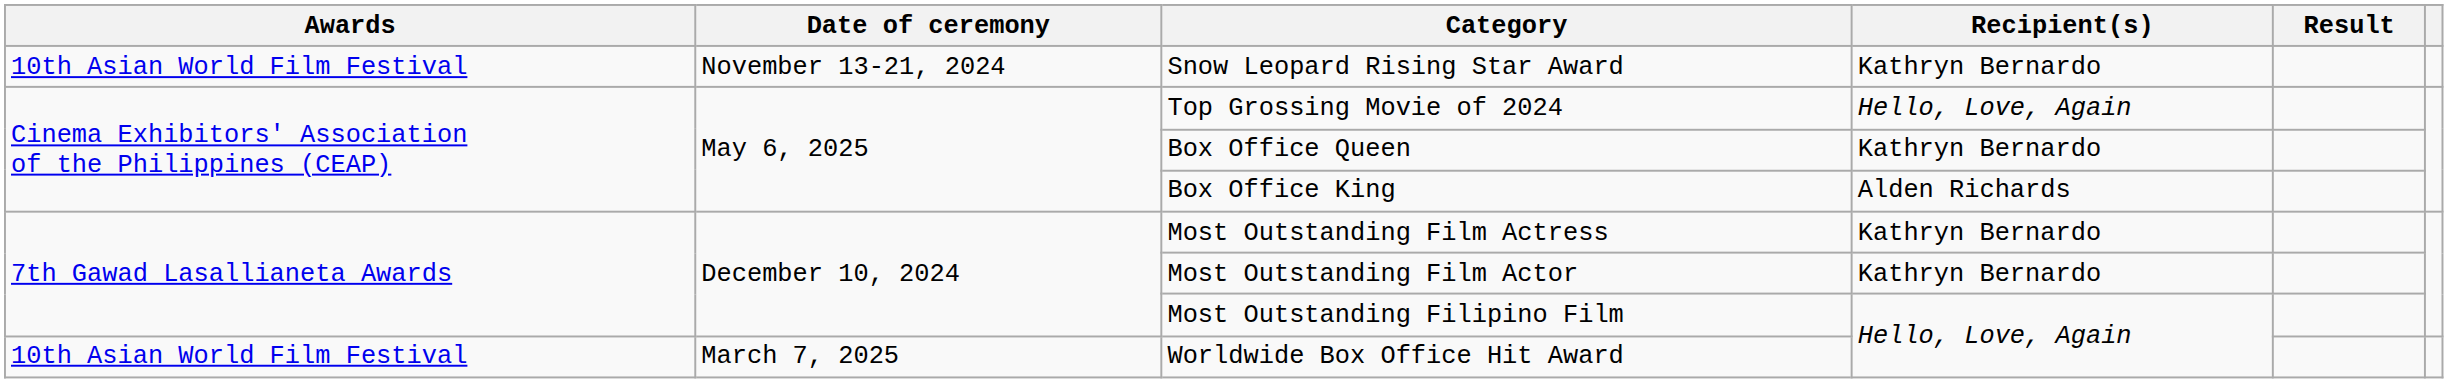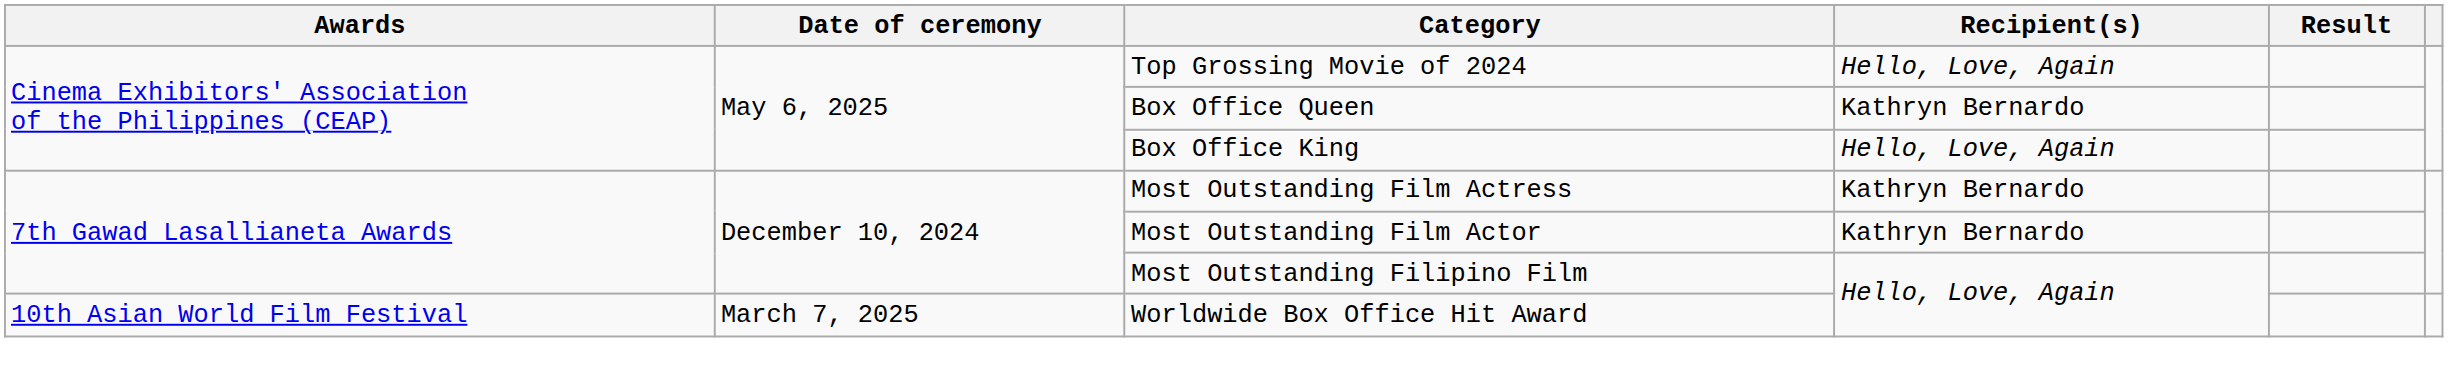- row: 10th Asian World Film Festival | November 13-21, 2024 | Snow Leopard Rising Star Award | Kathryn Bernardo
Box Office King | Recipient(s): Alden Richards -> Hello, Love, Again
